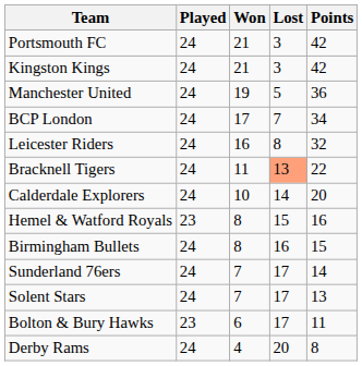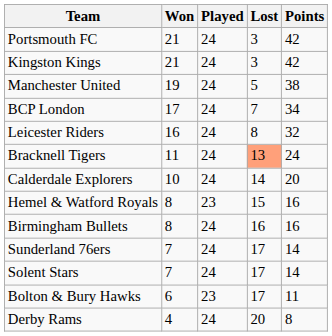columns swapped: Played <-> Won
Manchester United | Points: 36 -> 38
Bracknell Tigers | Points: 22 -> 24
Birmingham Bullets | Points: 15 -> 16
Solent Stars | Points: 13 -> 14
